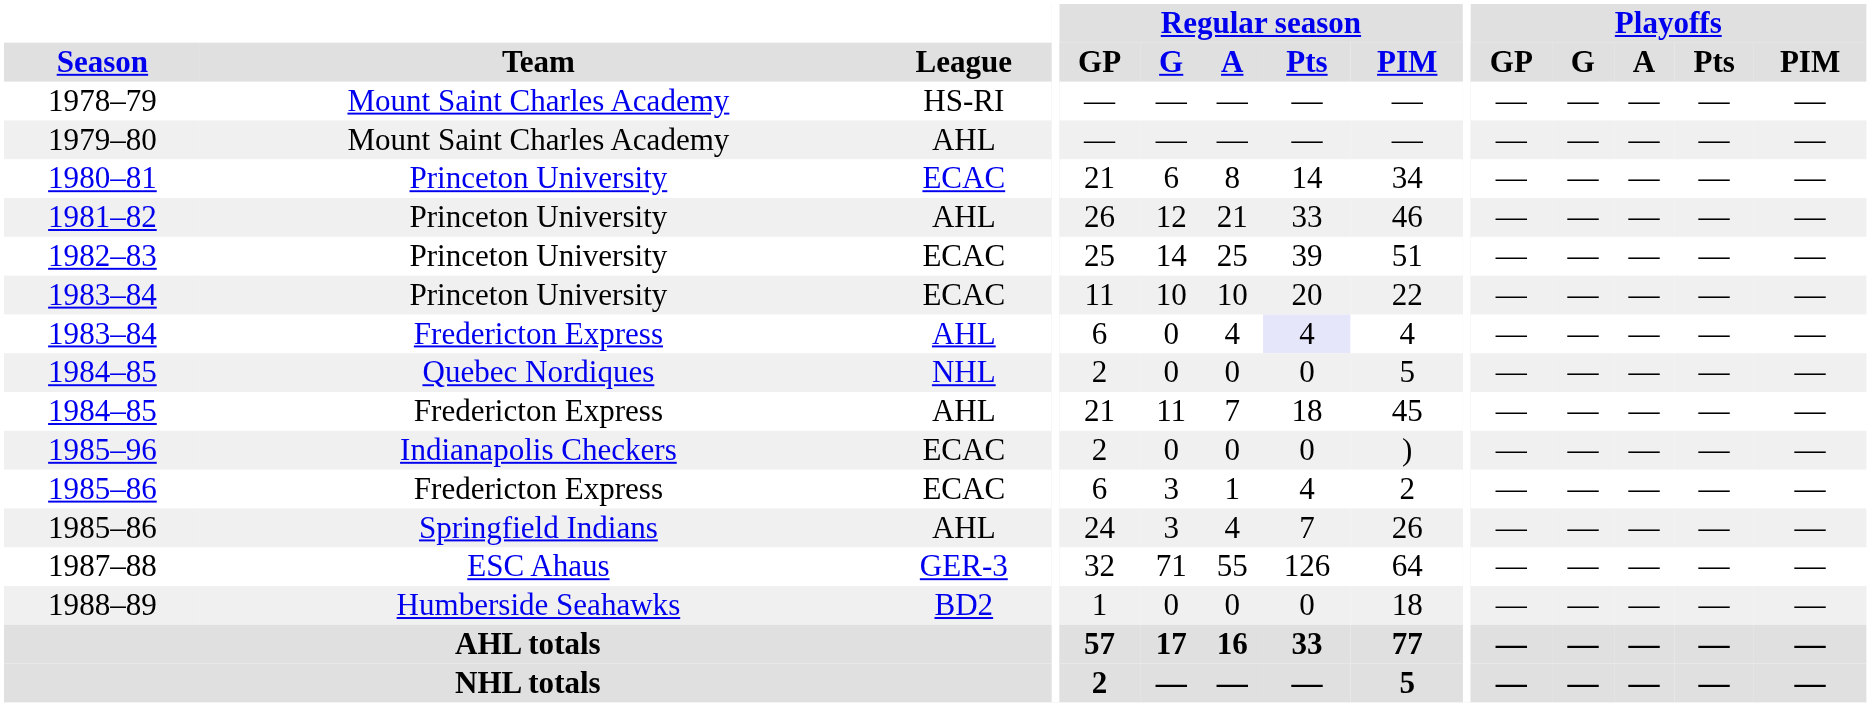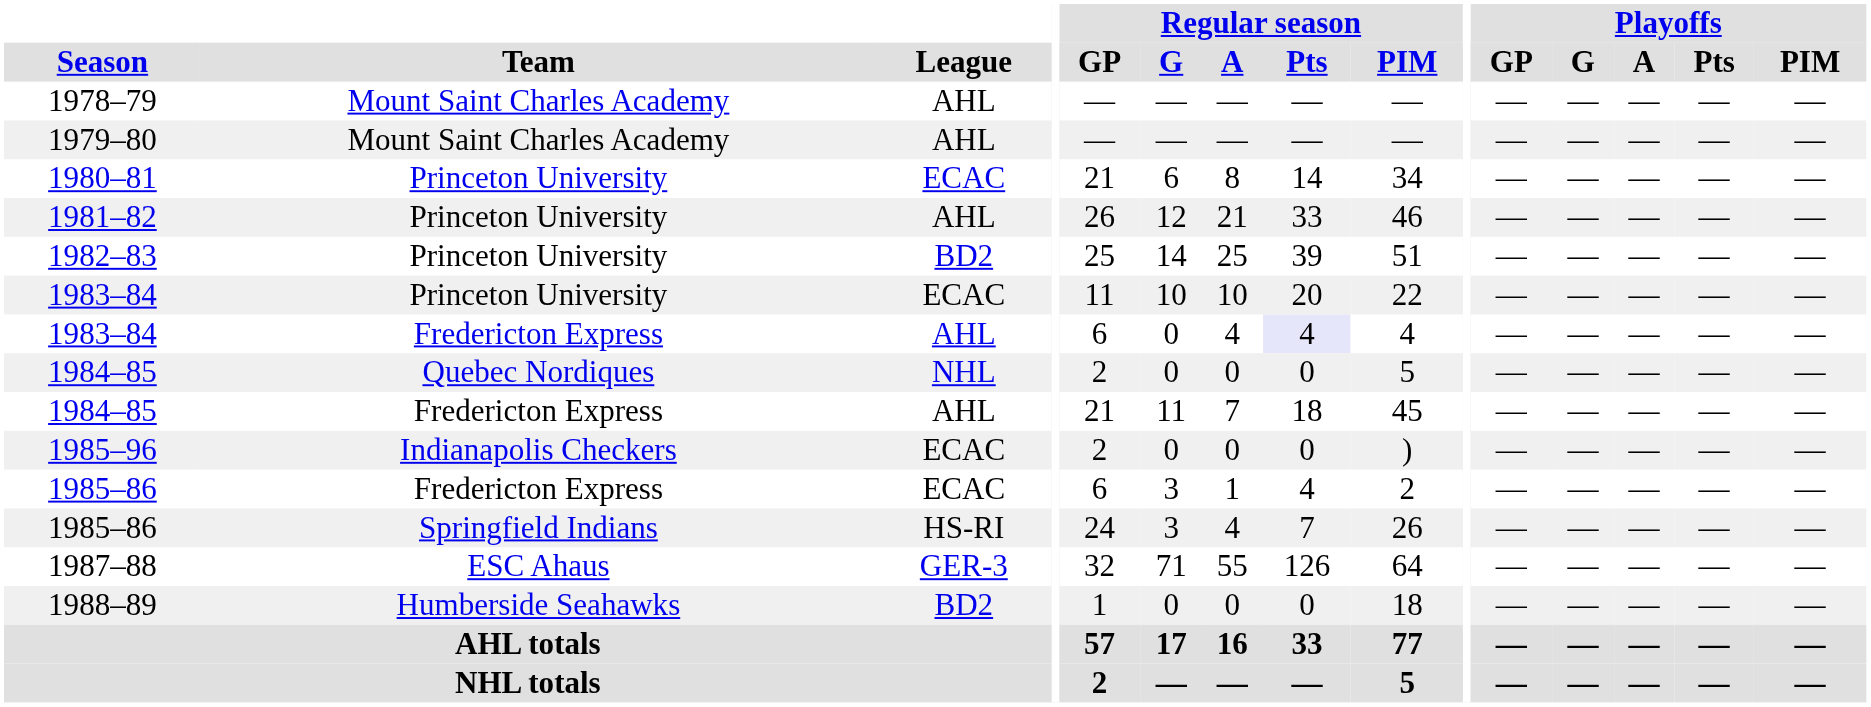1978–79 | League: HS-RI -> AHL
1982–83 | League: ECAC -> BD2
1985–86 / Springfield Indians | League: AHL -> HS-RI
